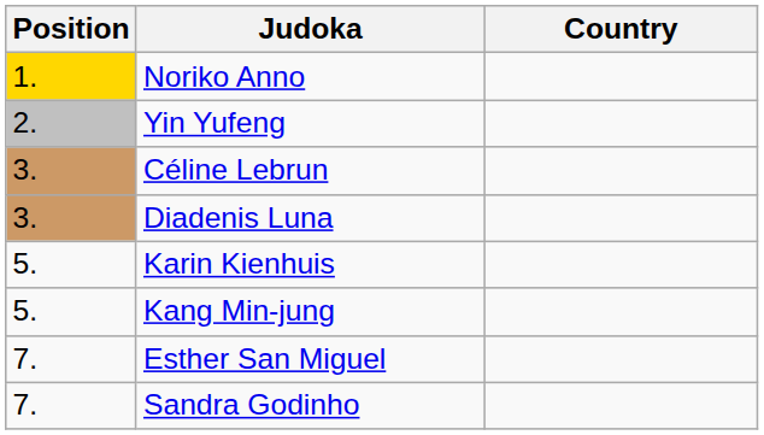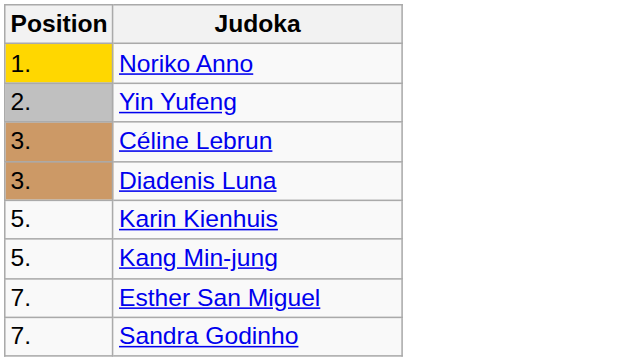- column: Country
